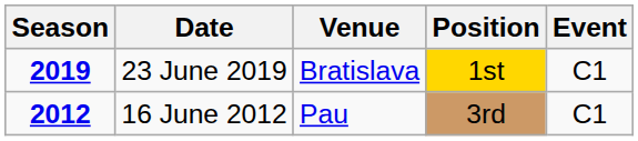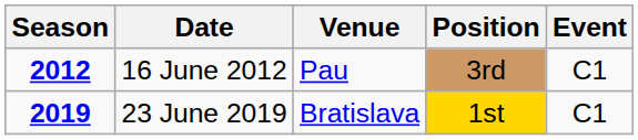rows swapped: 16 June 2012 <-> 23 June 2019
